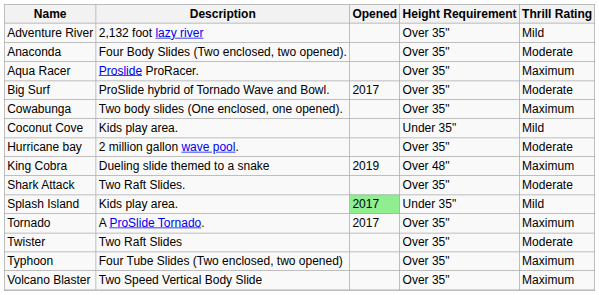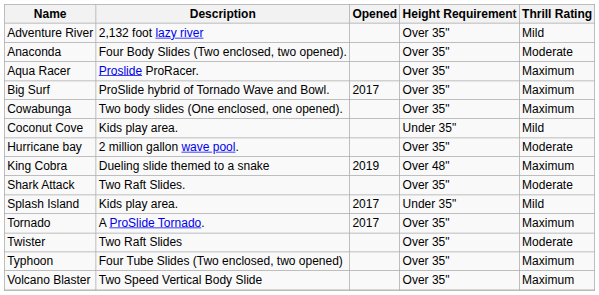Big Surf | Thrill Rating: Moderate -> Maximum
Splash Island | Opened: lightgreen background -> no background
